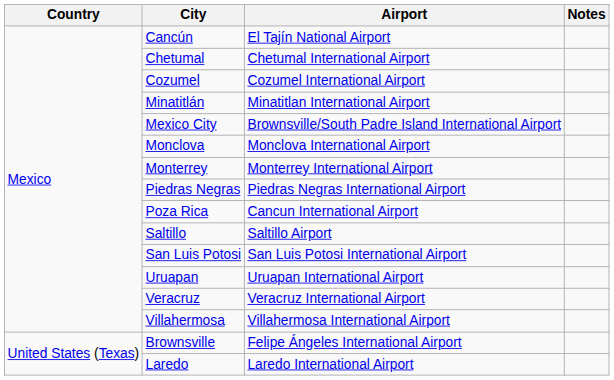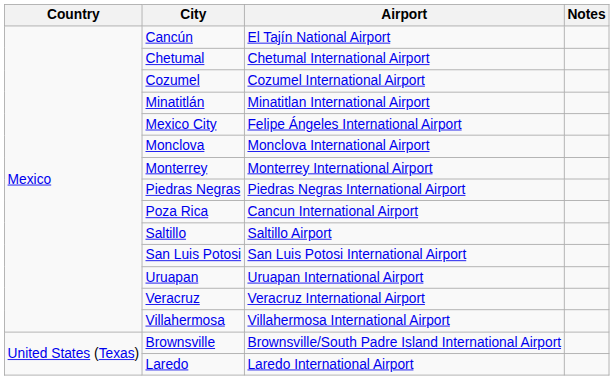Mexico City | Airport: Brownsville/South Padre Island International Airport -> Felipe Ángeles International Airport
Brownsville | Airport: Felipe Ángeles International Airport -> Brownsville/South Padre Island International Airport
